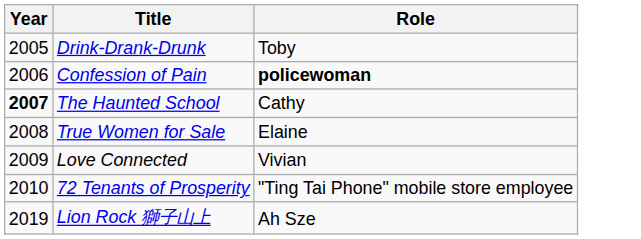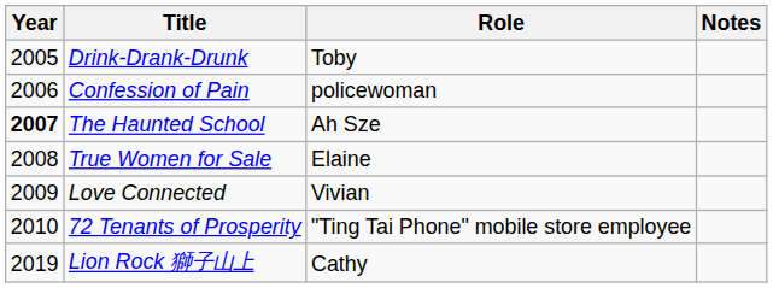+ column: Notes
Confession of Pain | Role: bold -> normal
The Haunted School | Role: Cathy -> Ah Sze
Lion Rock 獅子山上 | Role: Ah Sze -> Cathy
